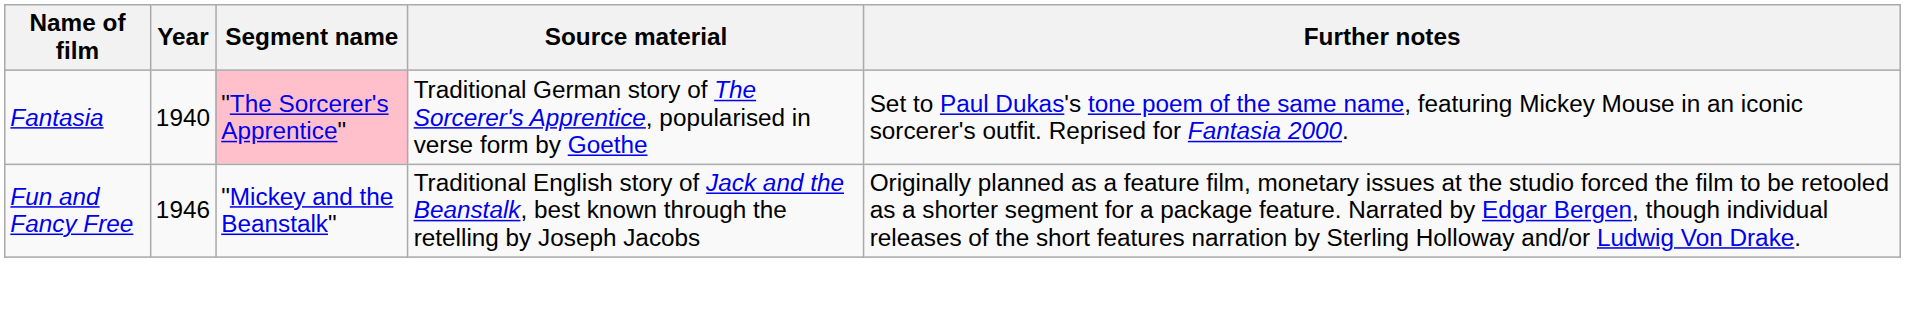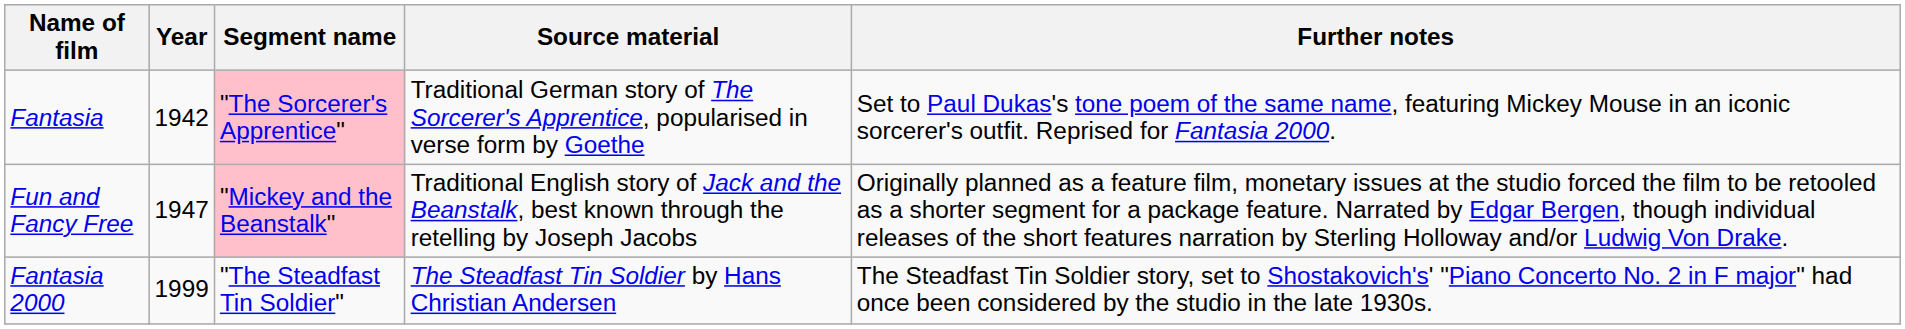Fantasia | Year: 1940 -> 1942
Fun and Fancy Free | Year: 1946 -> 1947
Fun and Fancy Free | Segment name: no background -> pink background
+ row: Fantasia 2000 | 1999 | "The Steadfast Tin Soldier" | The Steadfast Tin Soldier by Hans Christian Andersen | The Steadfast Tin Soldier story, set to Shostakovich's' "Piano Concerto No. 2 in F major" had once been considered by the studio in the late 1930s.
